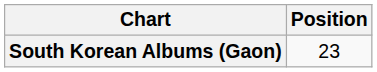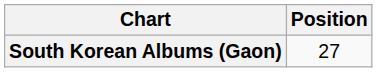South Korean Albums (Gaon) | Position: 23 -> 27
